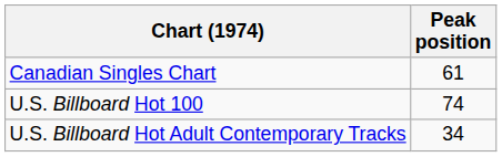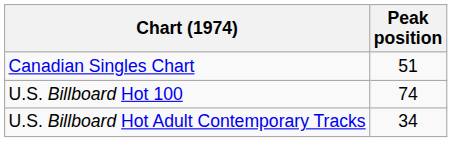Canadian Singles Chart | Peak position: 61 -> 51
